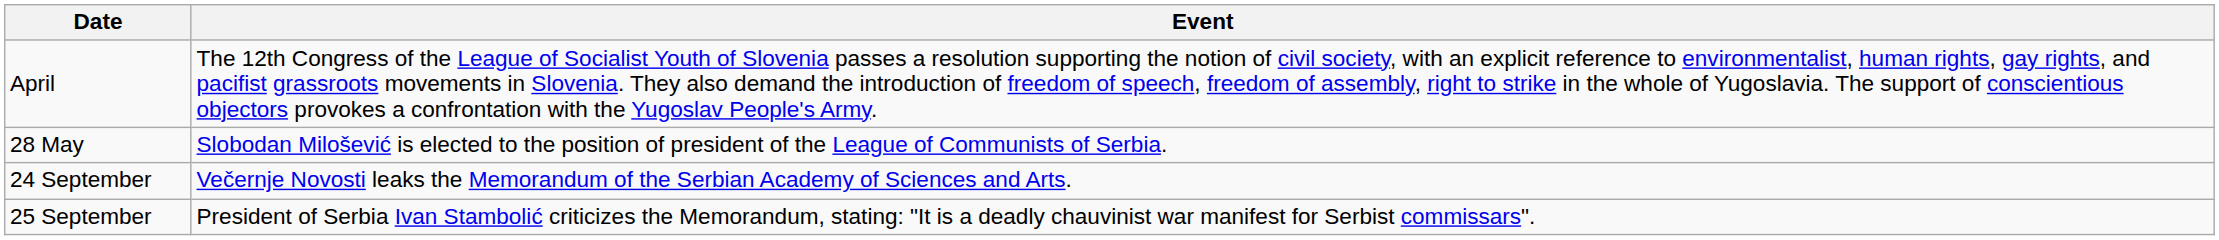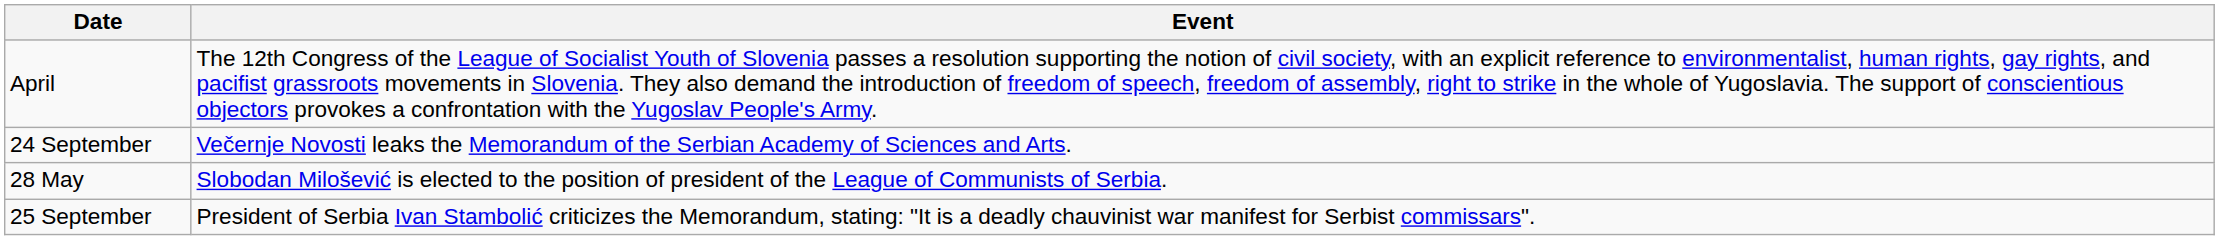rows swapped: 28 May <-> 24 September
